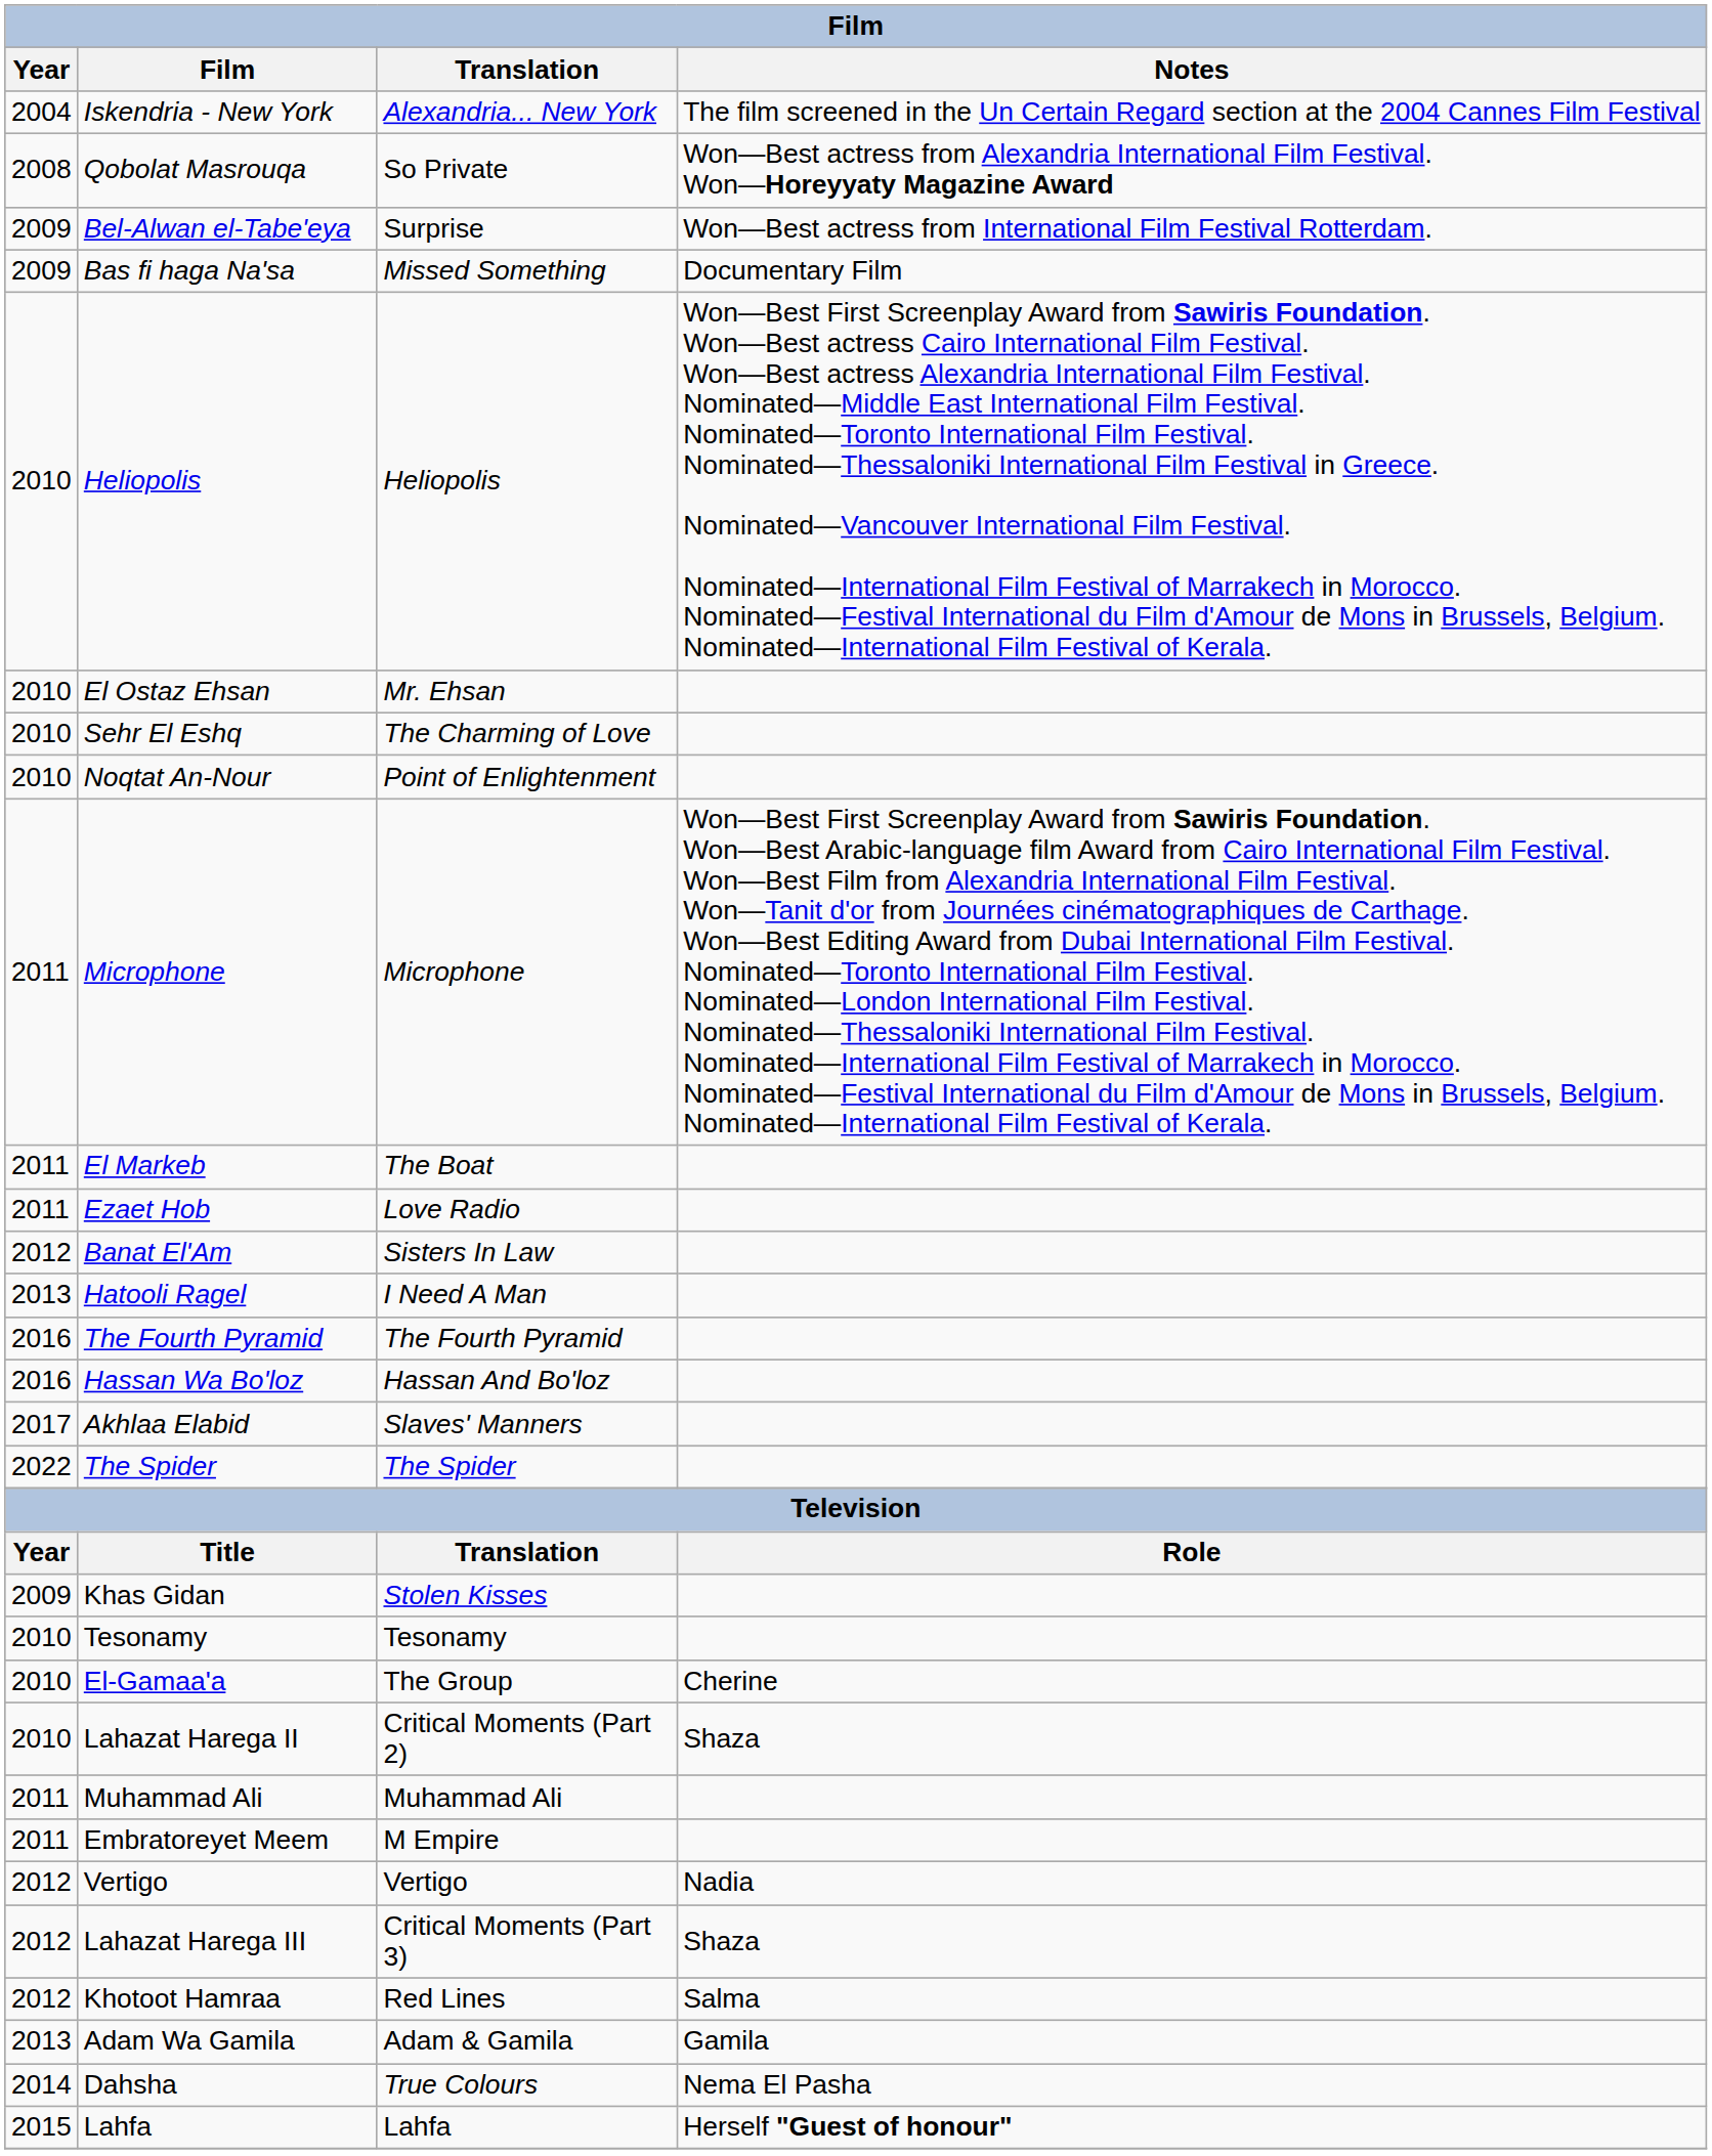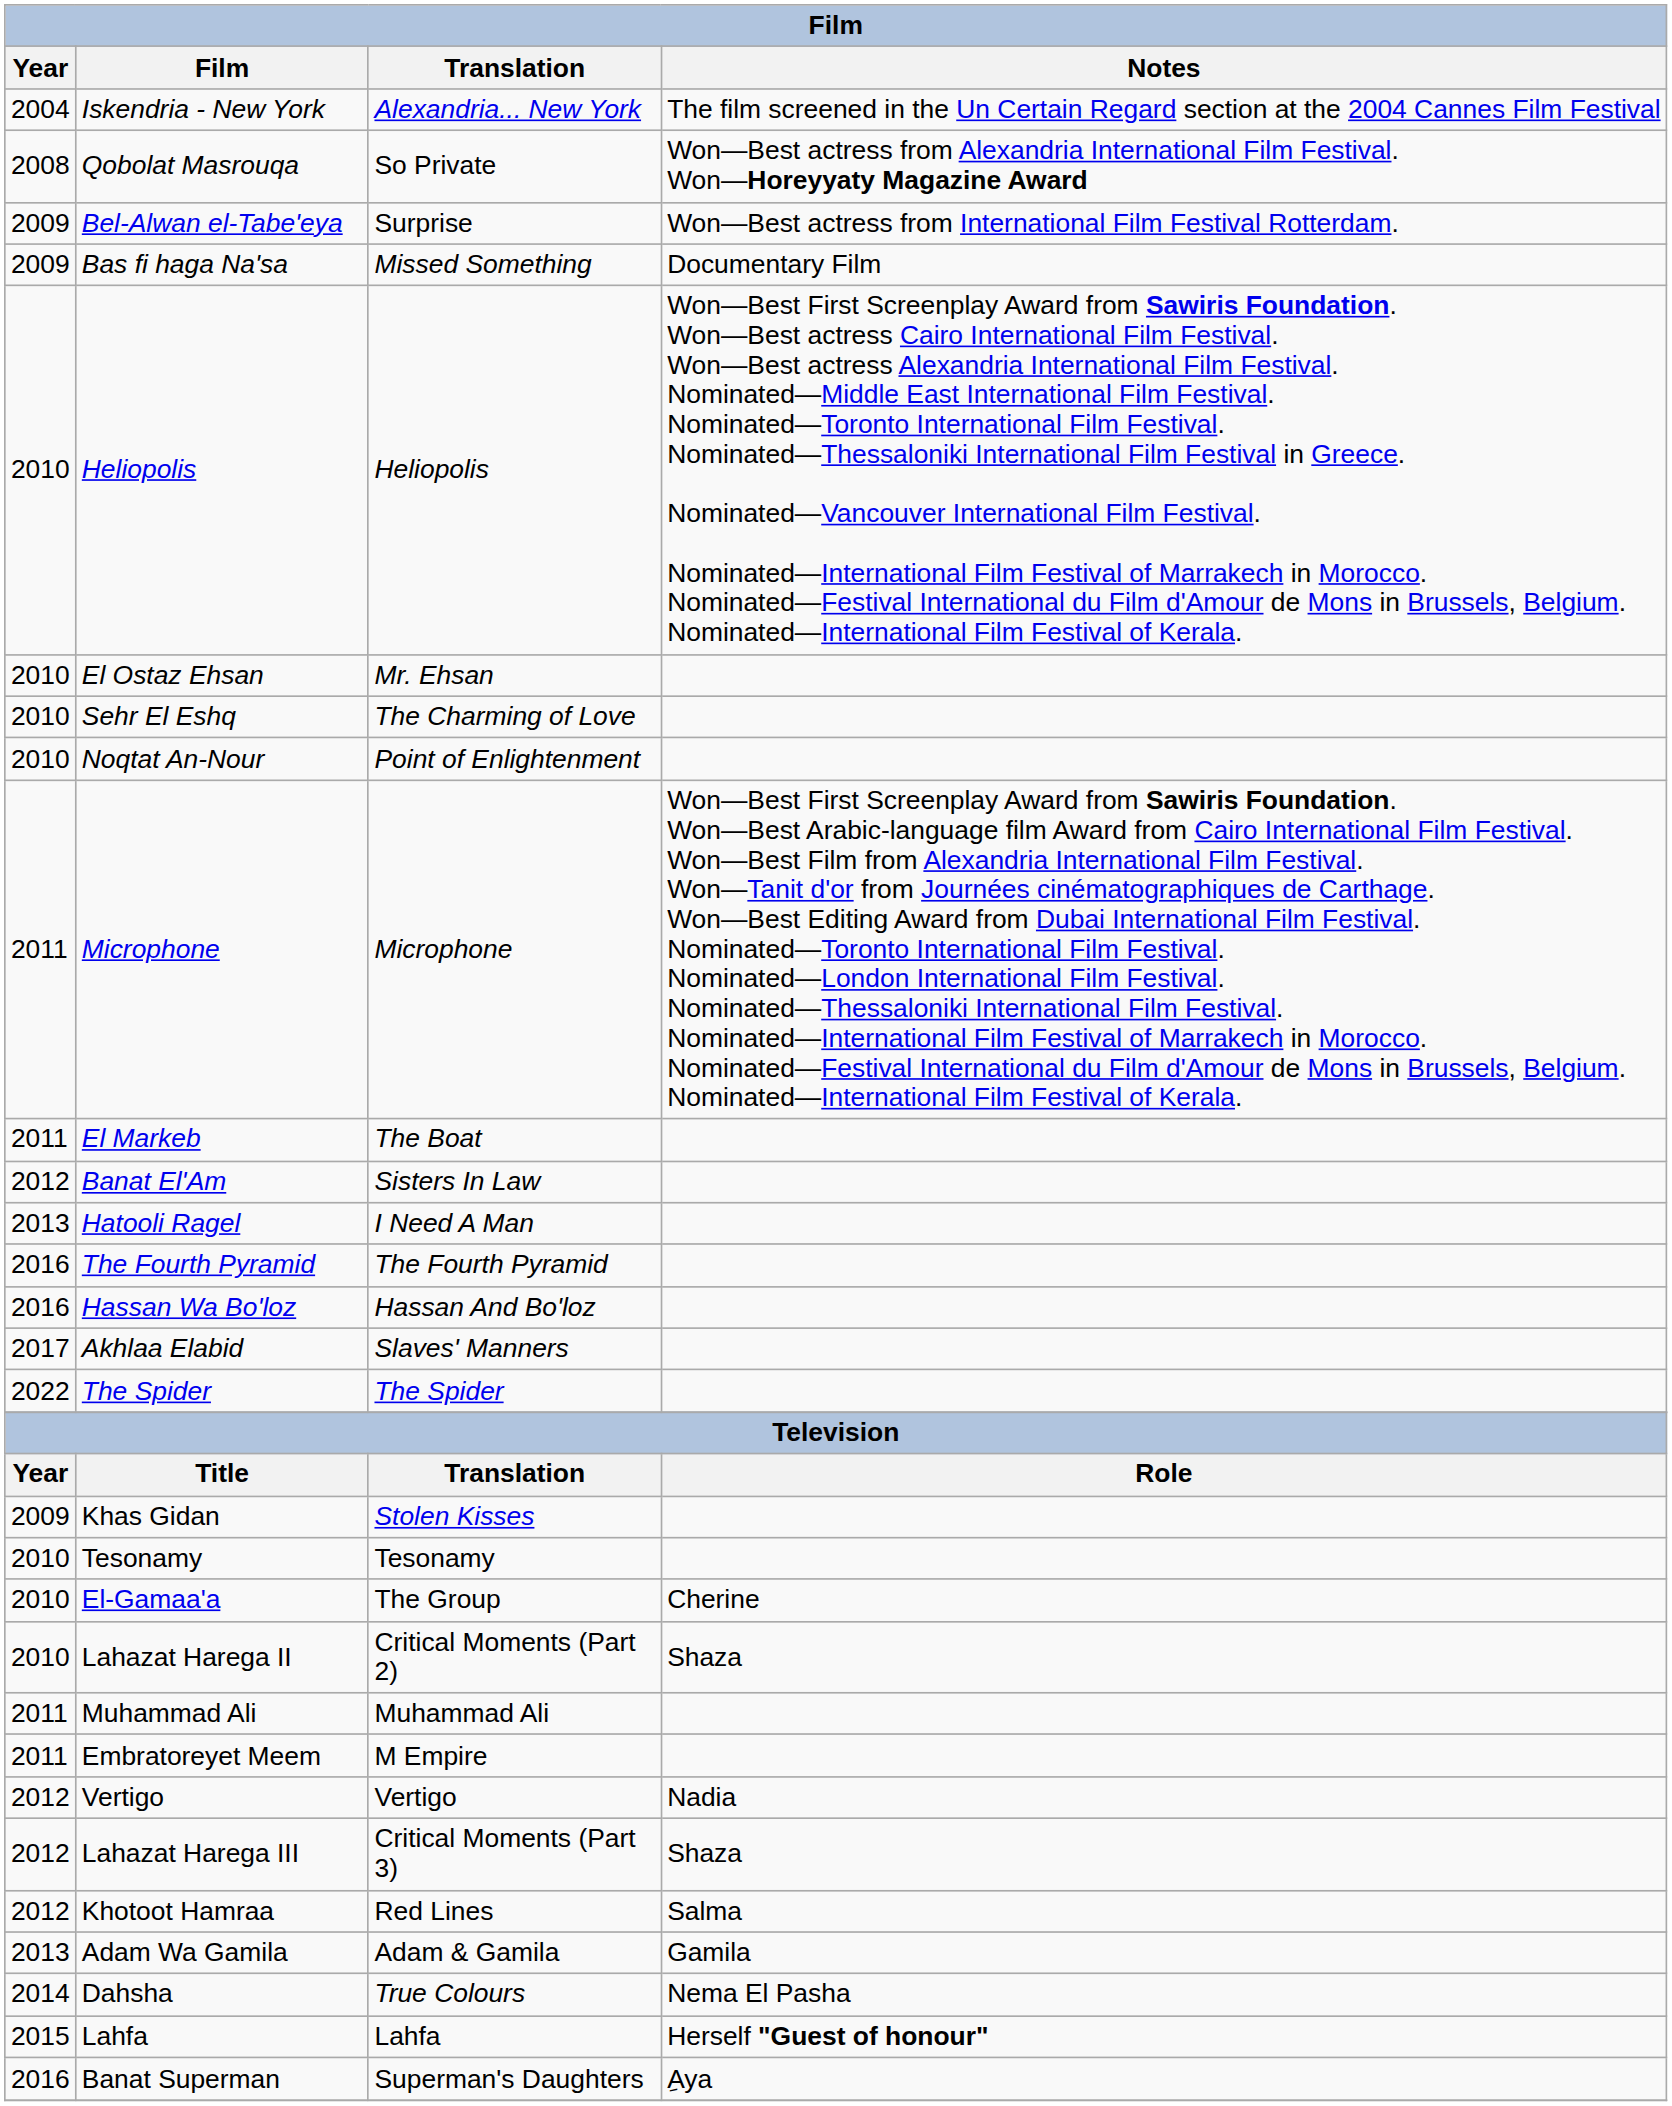- row: 2011 | Ezaet Hob | Love Radio
+ row: 2016 | Banat Superman | Superman's Daughters | ِAya
